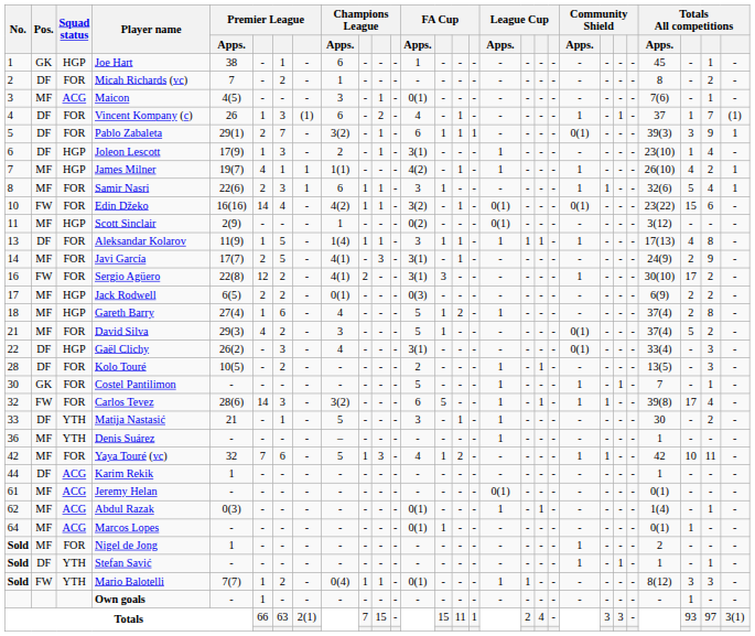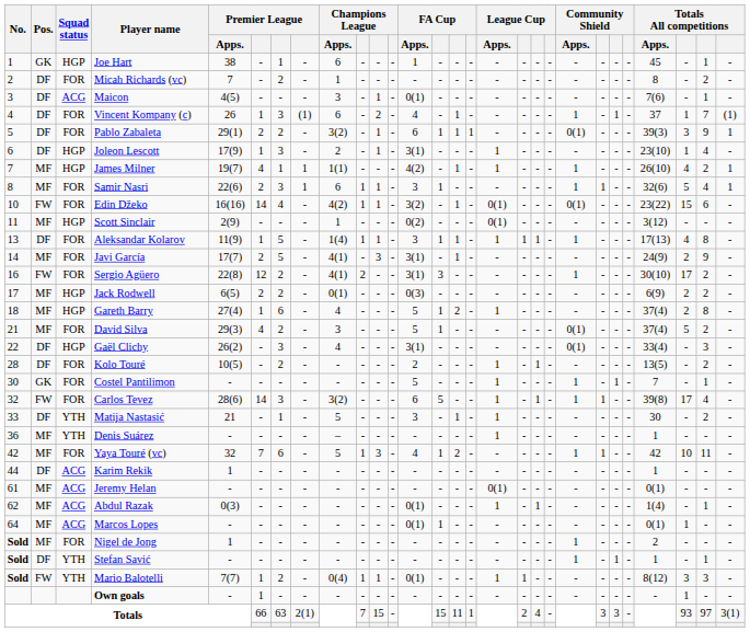Maicon | Pos.: MF -> DF
Pablo Zabaleta | column 7: 7 -> 2
Kolo Touré | column 27: 3 -> 2
